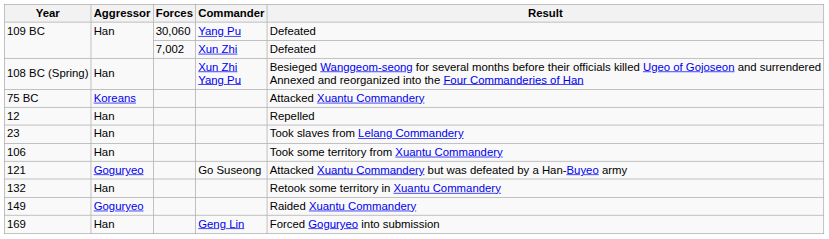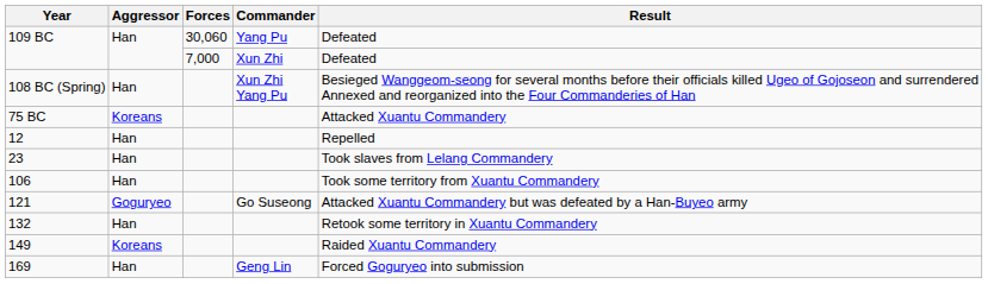109 BC / Xun Zhi | Forces: 7,002 -> 7,000
149 | Aggressor: Goguryeo -> Koreans
